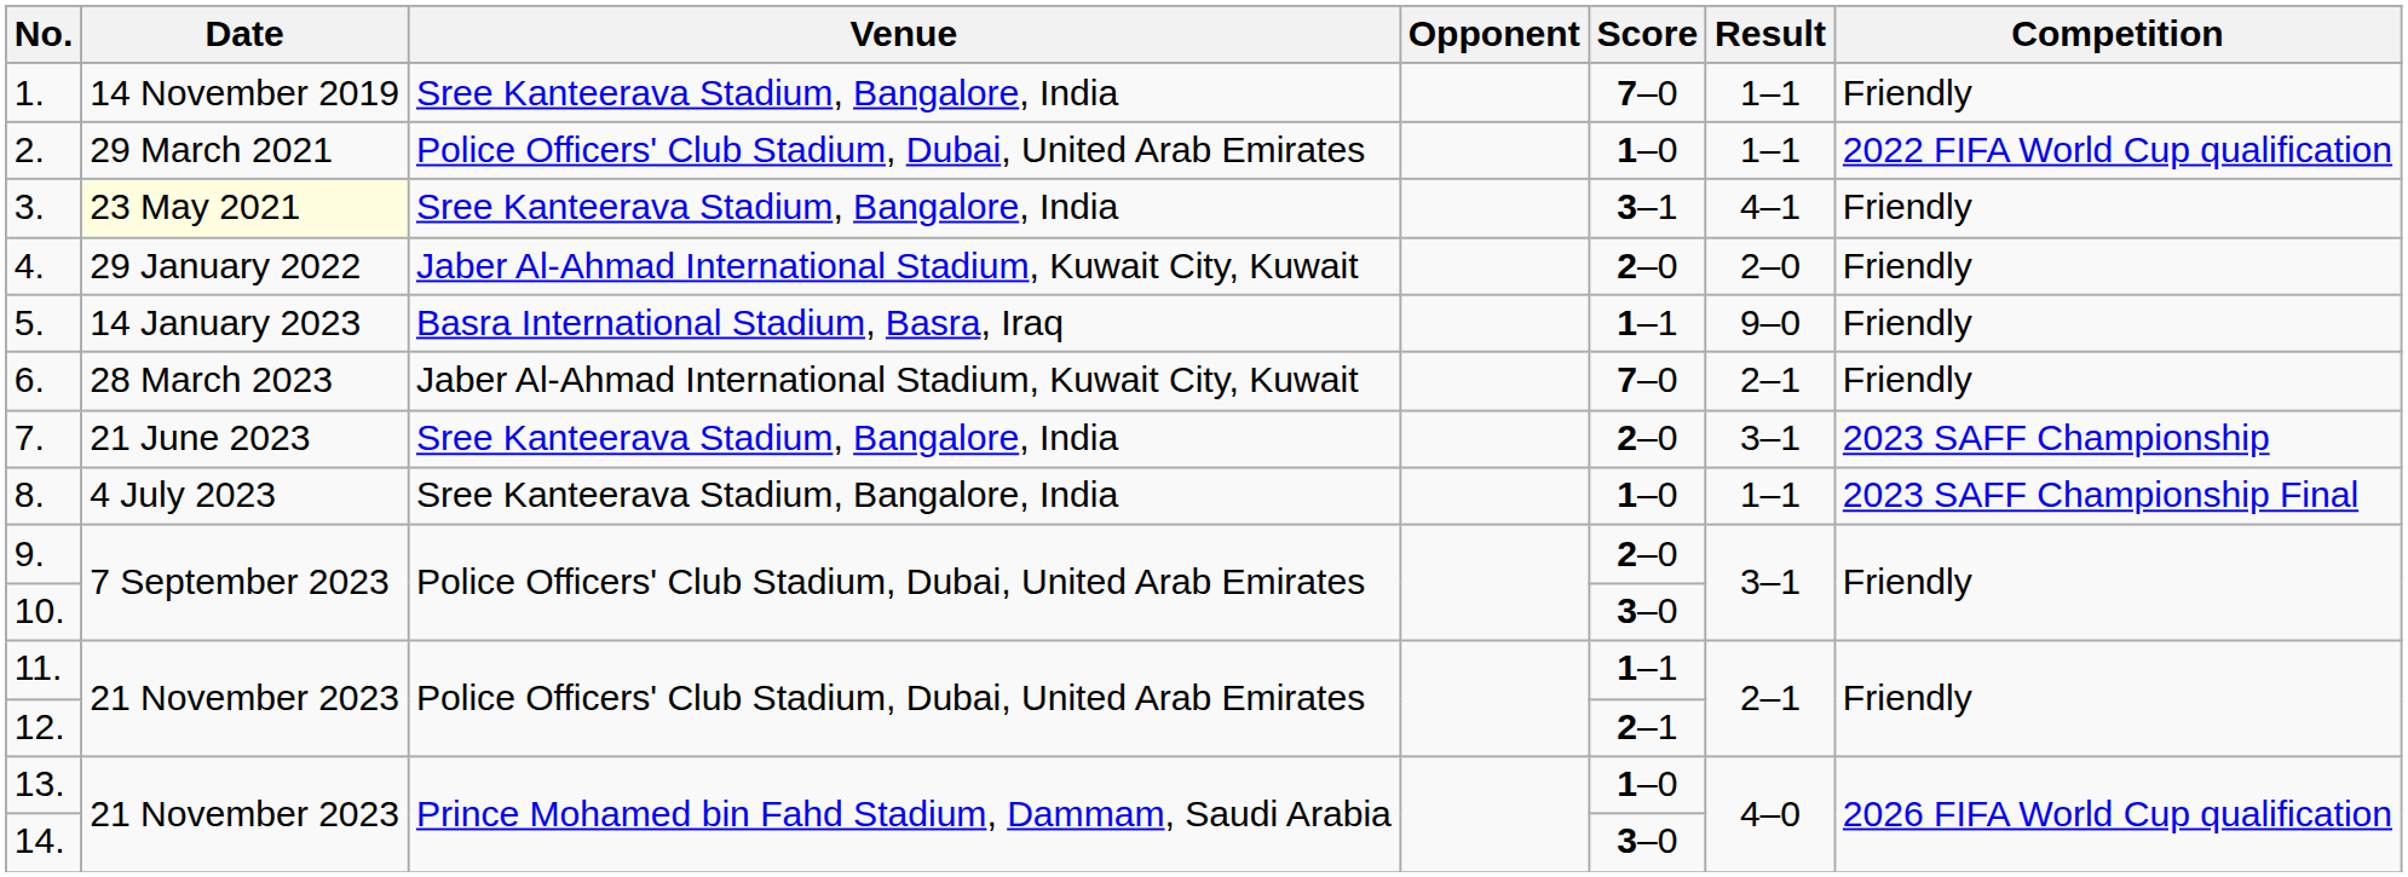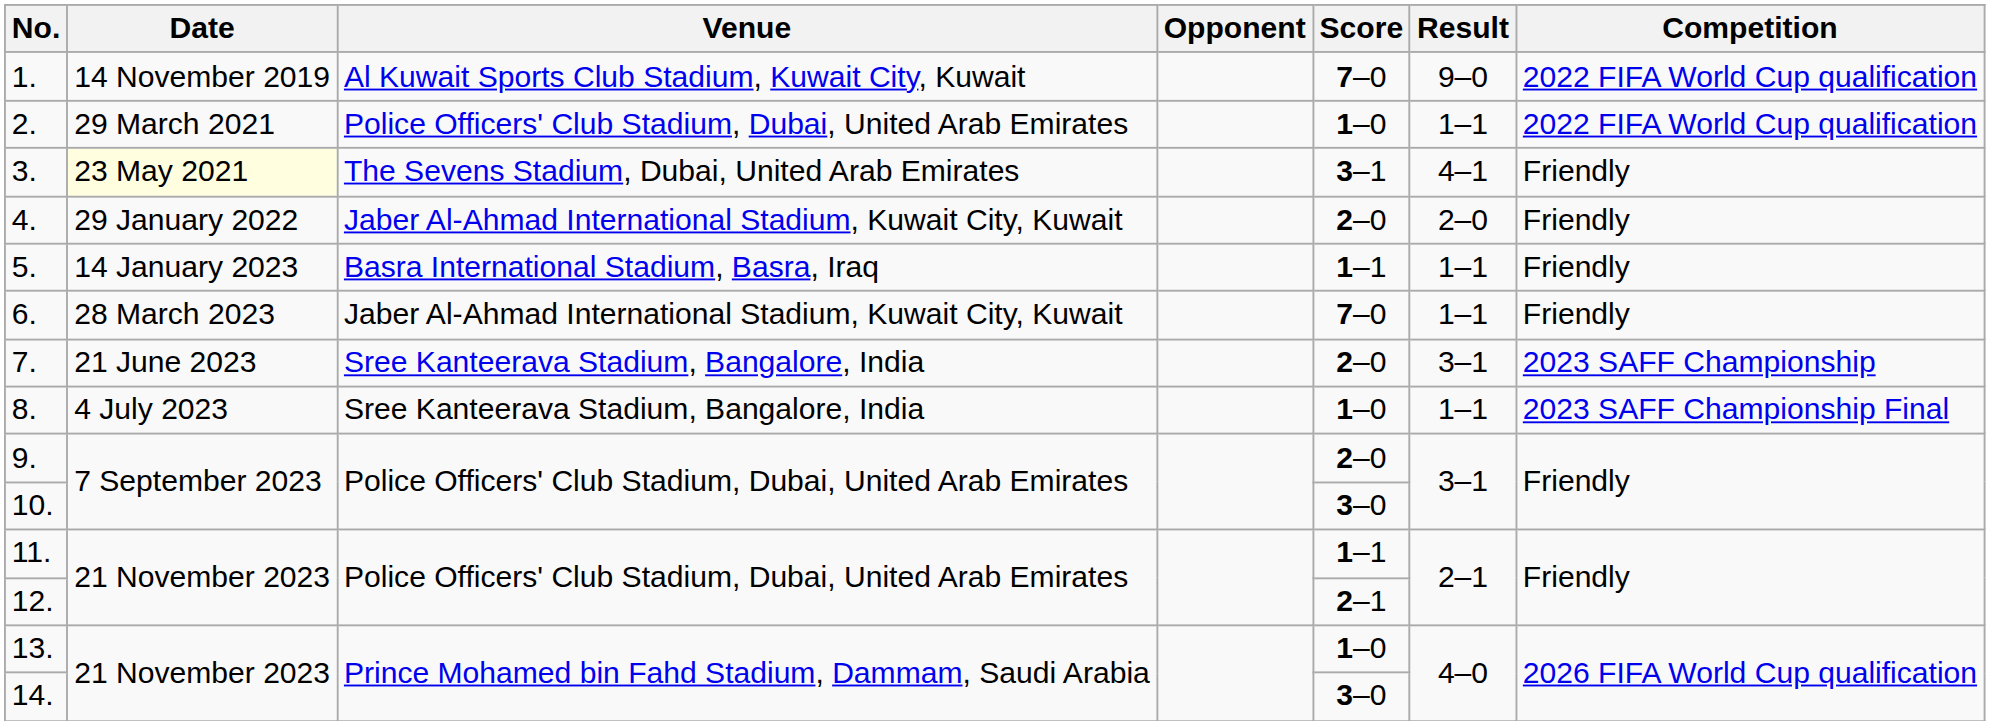1. | Venue: Sree Kanteerava Stadium, Bangalore, India -> Al Kuwait Sports Club Stadium, Kuwait City, Kuwait
1. | Result: 1–1 -> 9–0
1. | Competition: Friendly -> 2022 FIFA World Cup qualification
3. | Venue: Sree Kanteerava Stadium, Bangalore, India -> The Sevens Stadium, Dubai, United Arab Emirates
5. | Result: 9–0 -> 1–1
6. | Result: 2–1 -> 1–1
